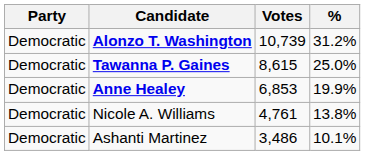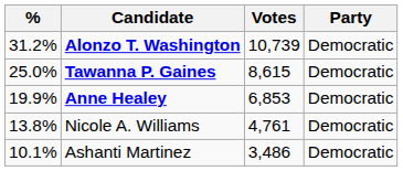columns swapped: Party <-> %
